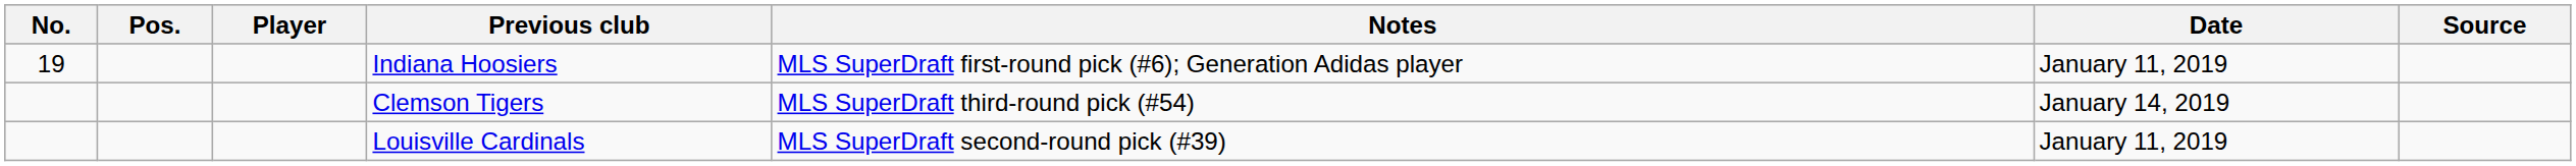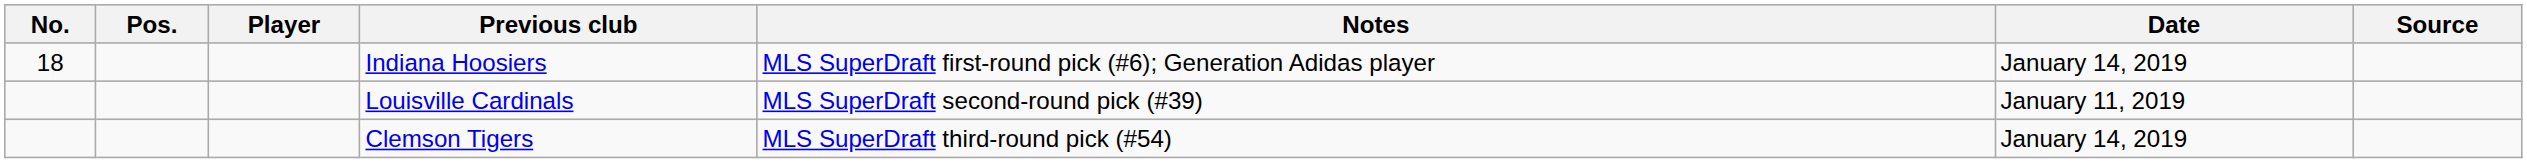Indiana Hoosiers | No.: 19 -> 18
Indiana Hoosiers | Date: January 11, 2019 -> January 14, 2019
rows swapped: Louisville Cardinals <-> Clemson Tigers
